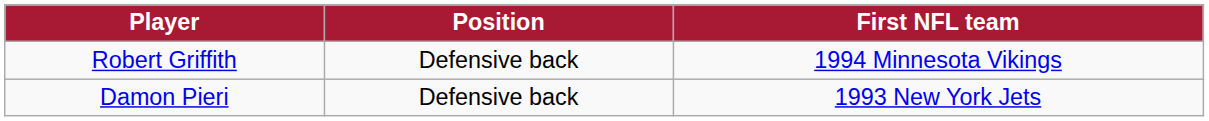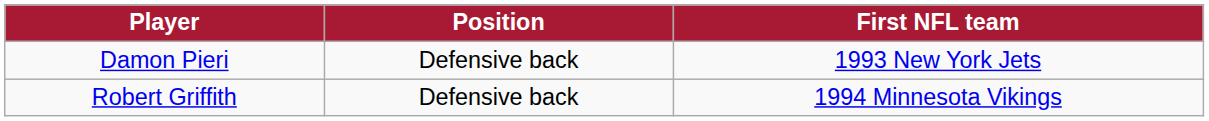rows swapped: Damon Pieri <-> Robert Griffith
